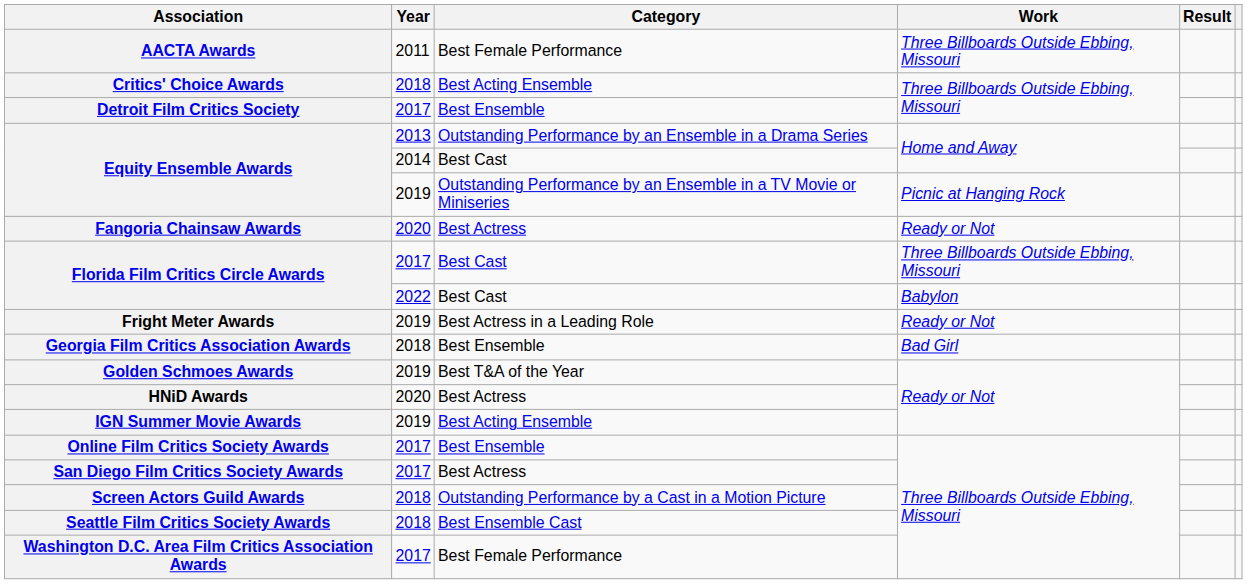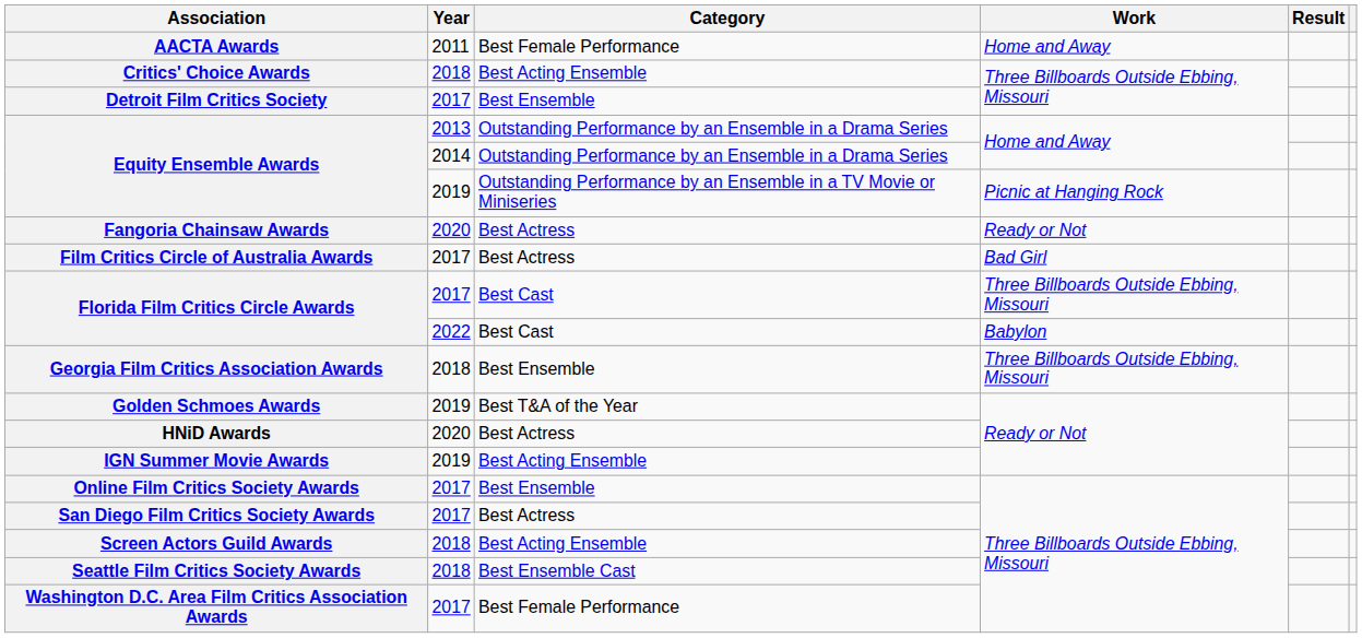AACTA Awards | Work: Three Billboards Outside Ebbing, Missouri -> Home and Away
Equity Ensemble Awards / 2014 | Category: Best Cast -> Outstanding Performance by an Ensemble in a Drama Series
+ row: Film Critics Circle of Australia Awards | 2017 | Best Actress | Bad Girl
- row: Fright Meter Awards | 2019 | Best Actress in a Leading Role | Ready or Not
Georgia Film Critics Association Awards | Work: Bad Girl -> Three Billboards Outside Ebbing, Missouri
Screen Actors Guild Awards | Category: Outstanding Performance by a Cast in a Motion Picture -> Best Acting Ensemble
